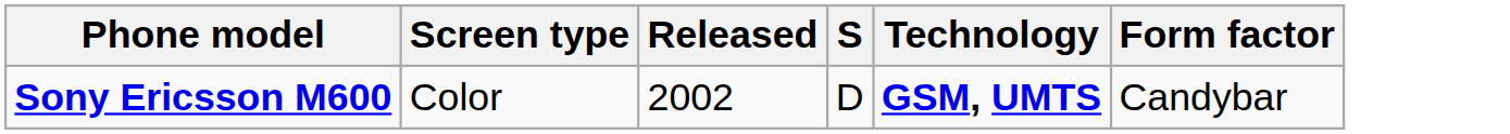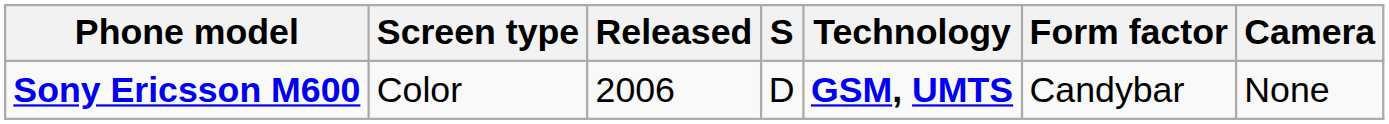+ column: Camera | None
Sony Ericsson M600 | Released: 2002 -> 2006
